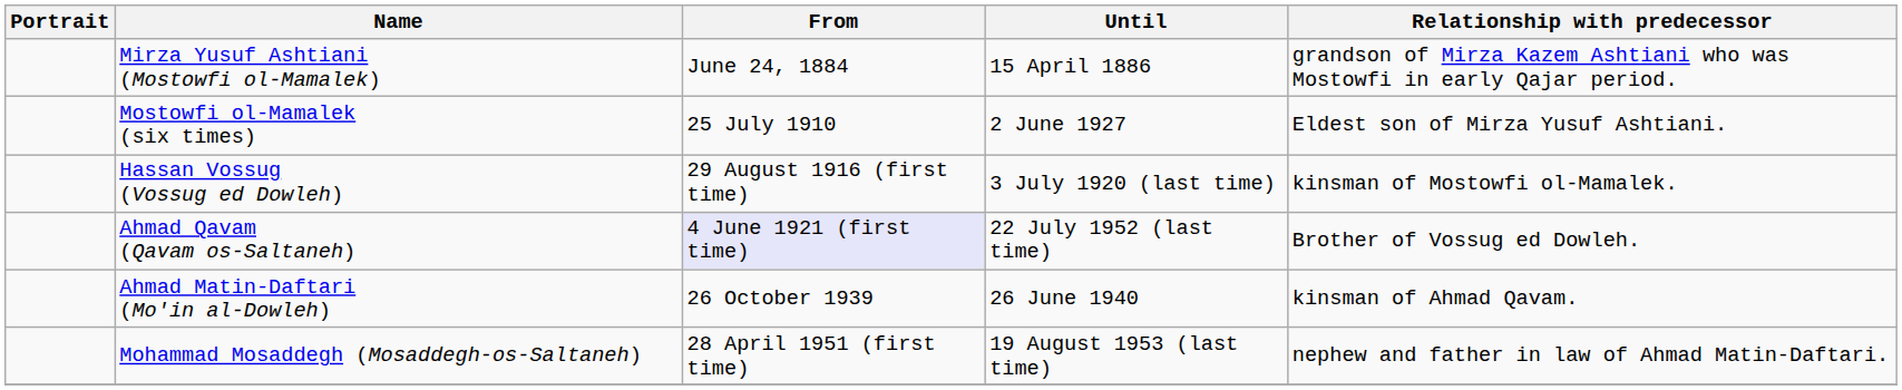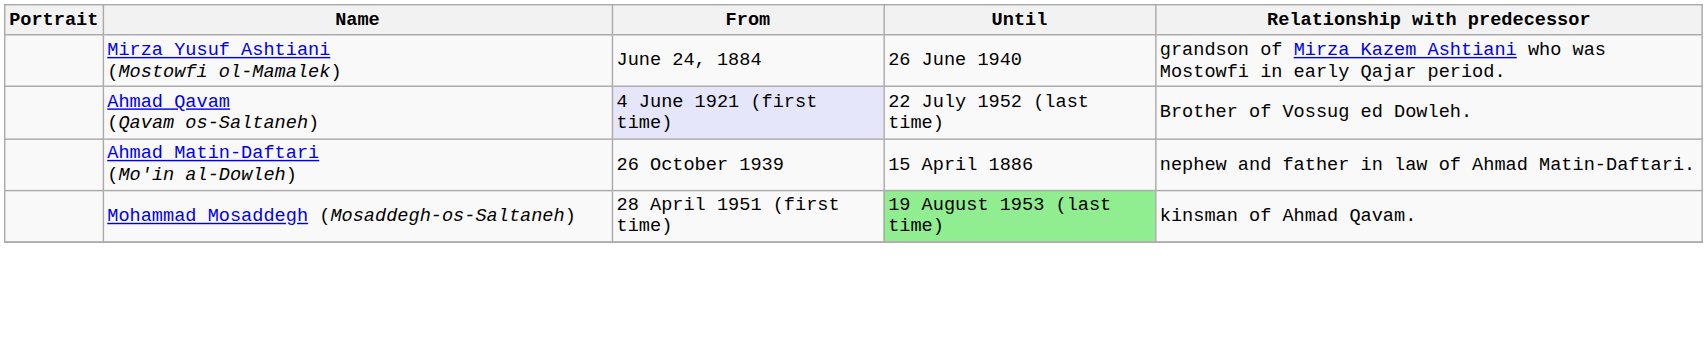Mirza Yusuf Ashtiani (Mostowfi ol-Mamalek) | Until: 15 April 1886 -> 26 June 1940
- row: Mostowfi ol-Mamalek (six times) | 25 July 1910 | 2 June 1927 | Eldest son of Mirza Yusuf Ashtiani.
- row: Hassan Vossug (Vossug ed Dowleh) | 29 August 1916 (first time) | 3 July 1920 (last time) | kinsman of Mostowfi ol-Mamalek.
Ahmad Matin-Daftari (Mo'in al-Dowleh) | Until: 26 June 1940 -> 15 April 1886
Ahmad Matin-Daftari (Mo'in al-Dowleh) | Relationship with predecessor: kinsman of Ahmad Qavam. -> nephew and father in law of Ahmad Matin-Daftari.
Mohammad Mosaddegh (Mosaddegh-os-Saltaneh) | Until: no background -> lightgreen background
Mohammad Mosaddegh (Mosaddegh-os-Saltaneh) | Relationship with predecessor: nephew and father in law of Ahmad Matin-Daftari. -> kinsman of Ahmad Qavam.
